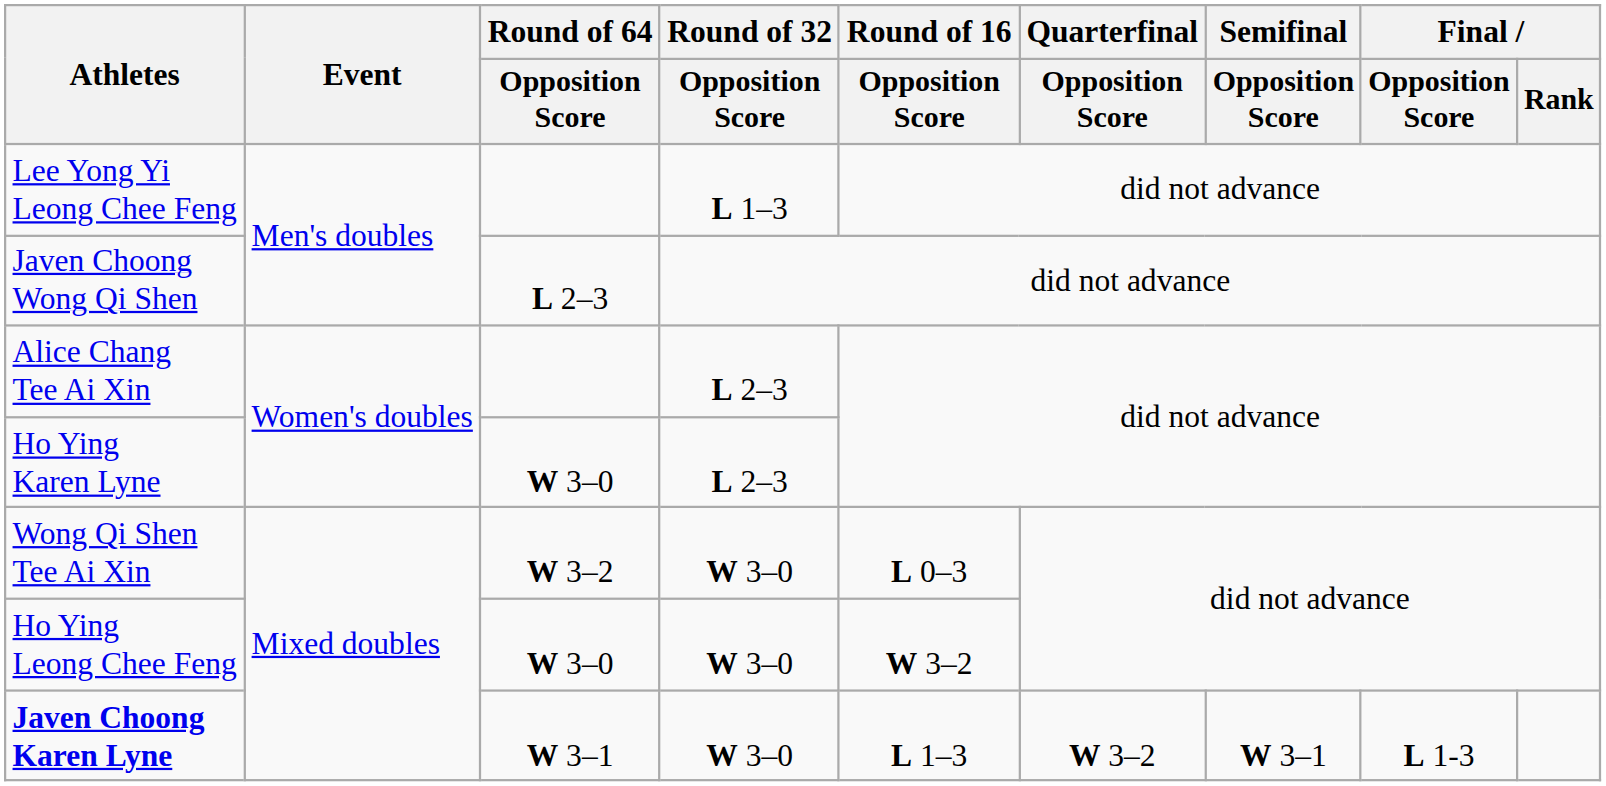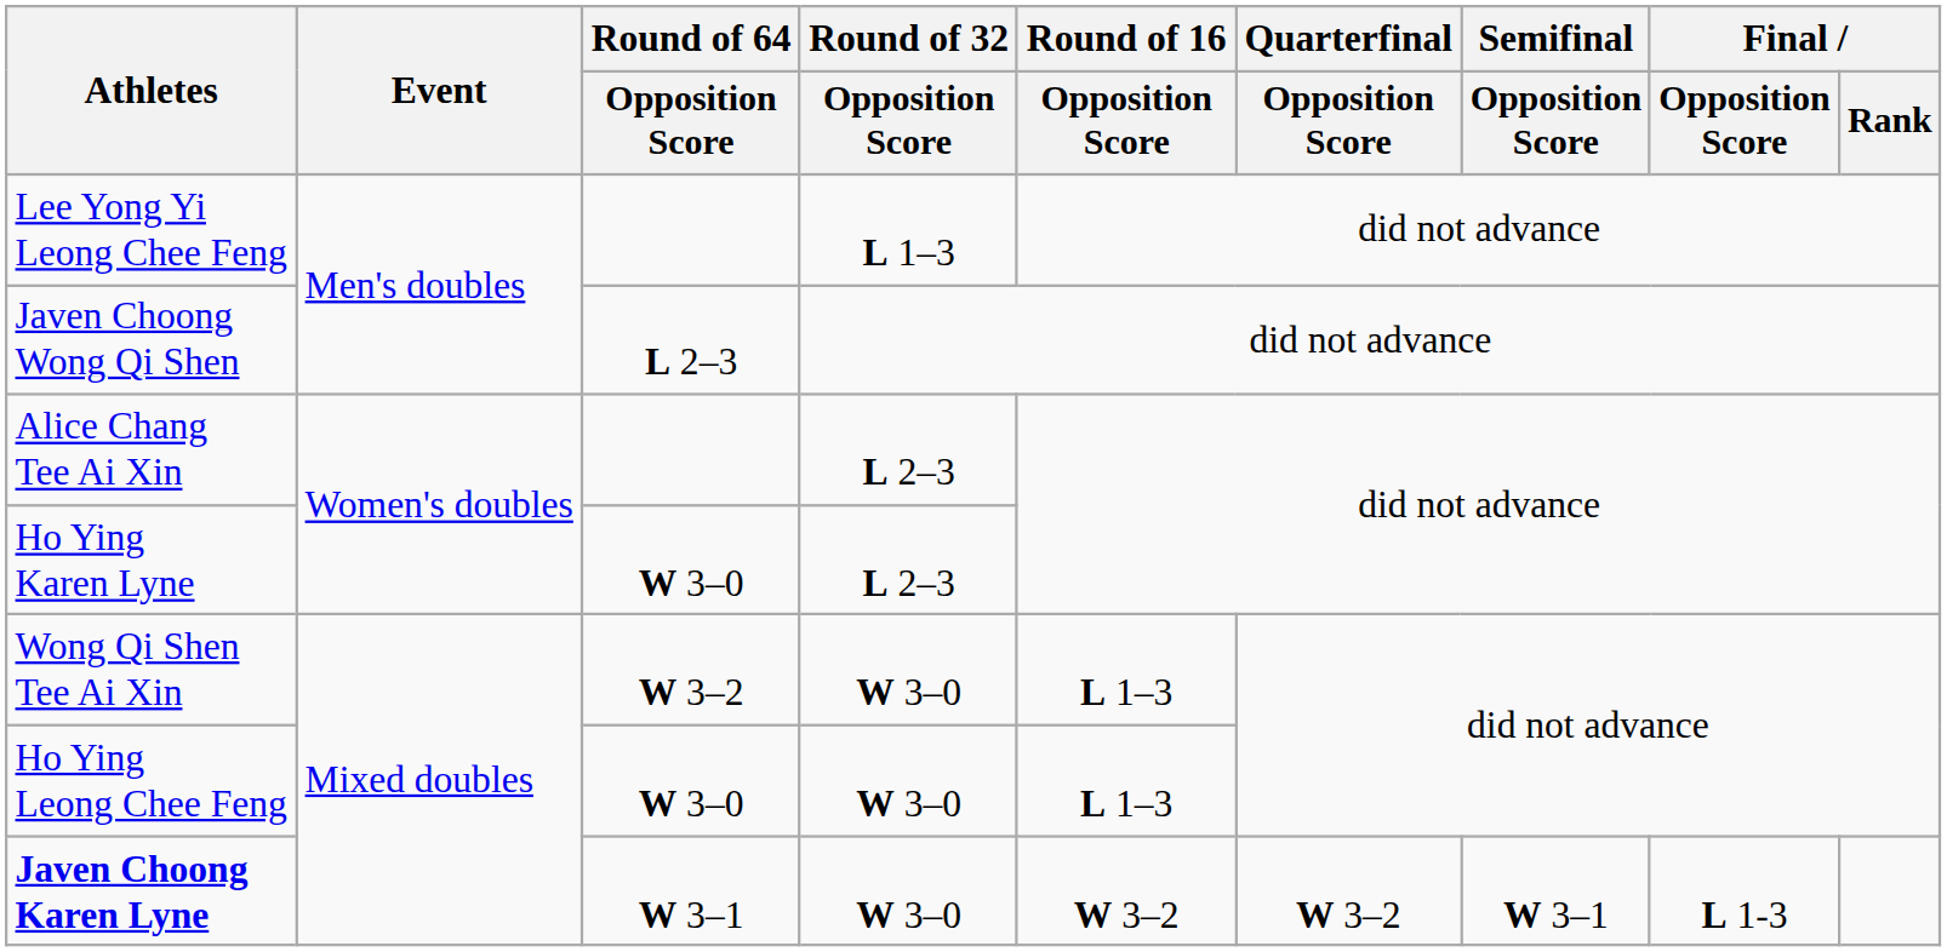Wong Qi Shen Tee Ai Xin | Round of 16 / Opposition Score: L 0–3 -> L 1–3
Ho Ying Leong Chee Feng | Round of 16 / Opposition Score: W 3–2 -> L 1–3
Javen Choong Karen Lyne | Round of 16 / Opposition Score: L 1–3 -> W 3–2
